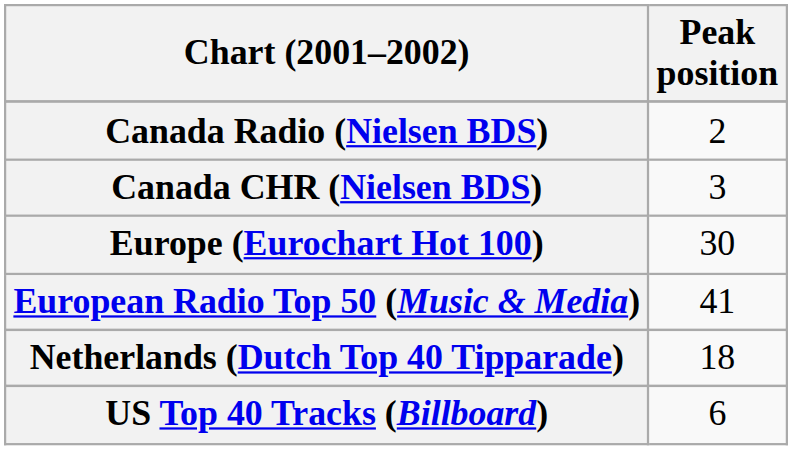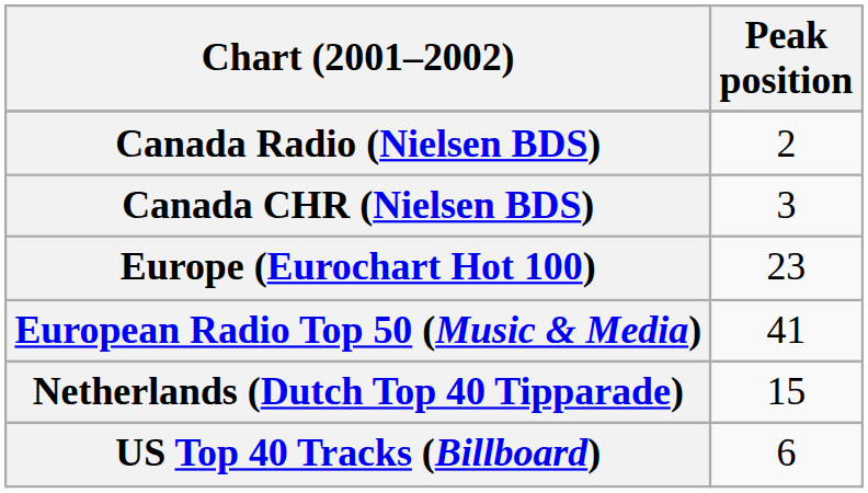Europe (Eurochart Hot 100) | Peak position: 30 -> 23
Netherlands (Dutch Top 40 Tipparade) | Peak position: 18 -> 15
